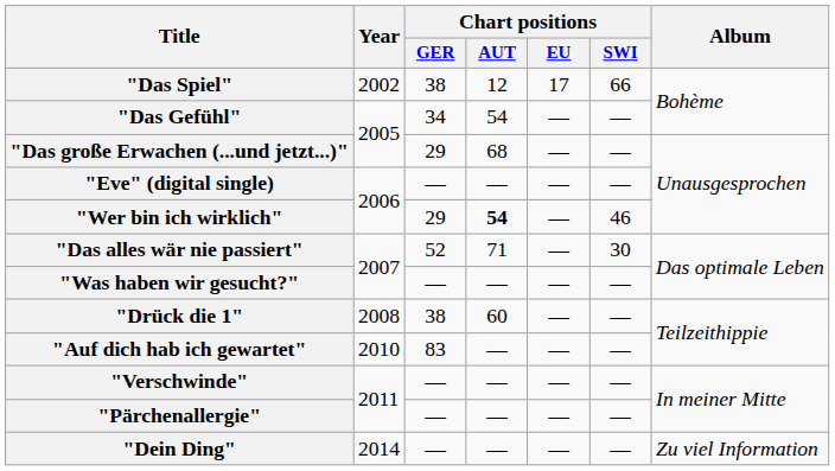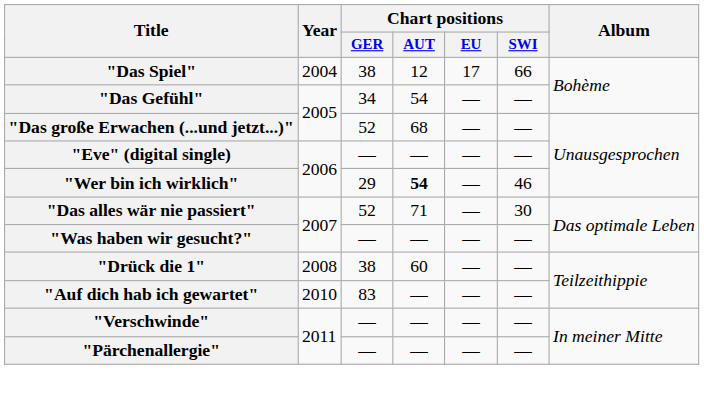"Das Spiel" | Year: 2002 -> 2004
"Das große Erwachen (...und jetzt...)" | Chart positions / GER: 29 -> 52
- row: "Dein Ding" | 2014 | — | — | — | — | Zu viel Information
